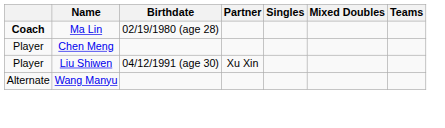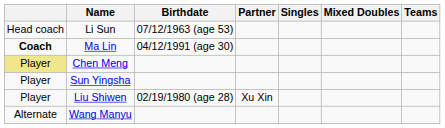+ row: Head coach | Li Sun | 07/12/1963 (age 53)
Ma Lin | Birthdate: 02/19/1980 (age 28) -> 04/12/1991 (age 30)
Chen Meng | column 1: no background -> khaki background
+ row: Player | Sun Yingsha
Liu Shiwen | Birthdate: 04/12/1991 (age 30) -> 02/19/1980 (age 28)
